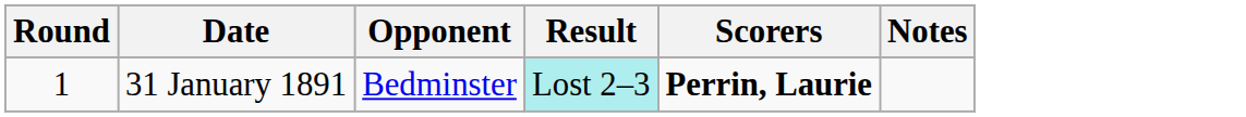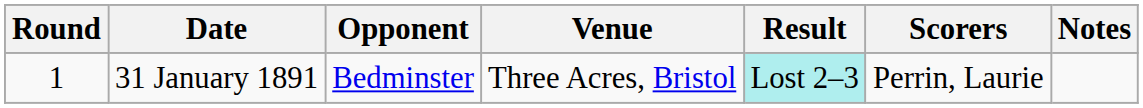+ column: Venue | Three Acres, Bristol
31 January 1891 | Scorers: bold -> normal
